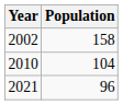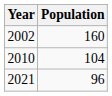2002 | Population: 158 -> 160
